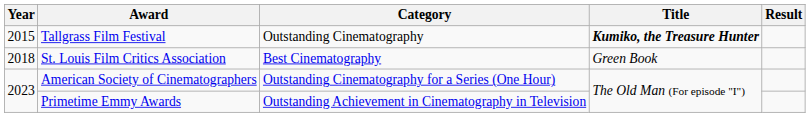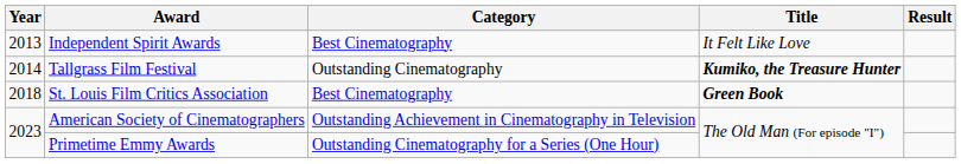+ row: 2013 | Independent Spirit Awards | Best Cinematography | It Felt Like Love
Tallgrass Film Festival | Year: 2015 -> 2014
St. Louis Film Critics Association | Title: normal -> bold
American Society of Cinematographers | Category: Outstanding Cinematography for a Series (One Hour) -> Outstanding Achievement in Cinematography in Television
Primetime Emmy Awards | Category: Outstanding Achievement in Cinematography in Television -> Outstanding Cinematography for a Series (One Hour)
